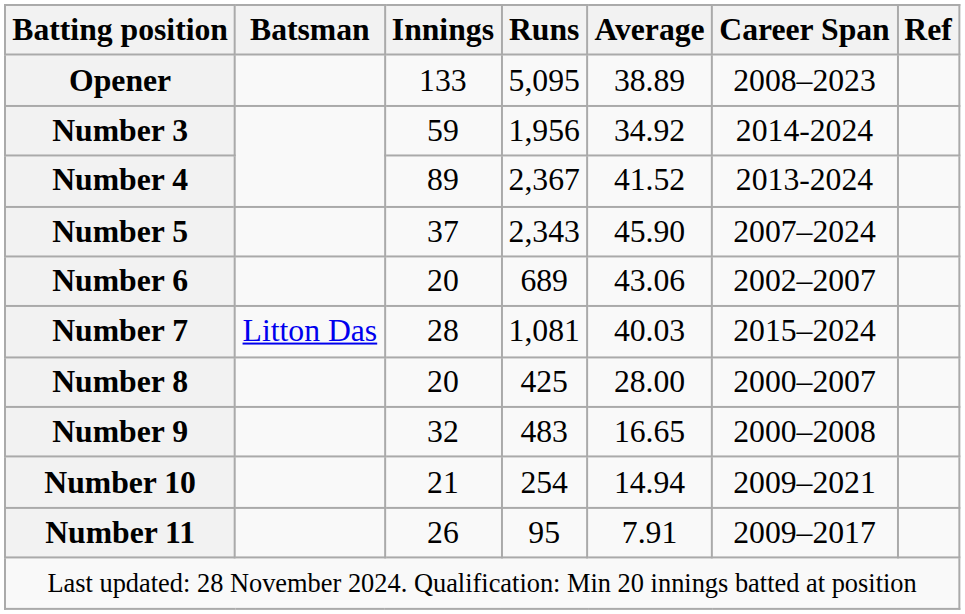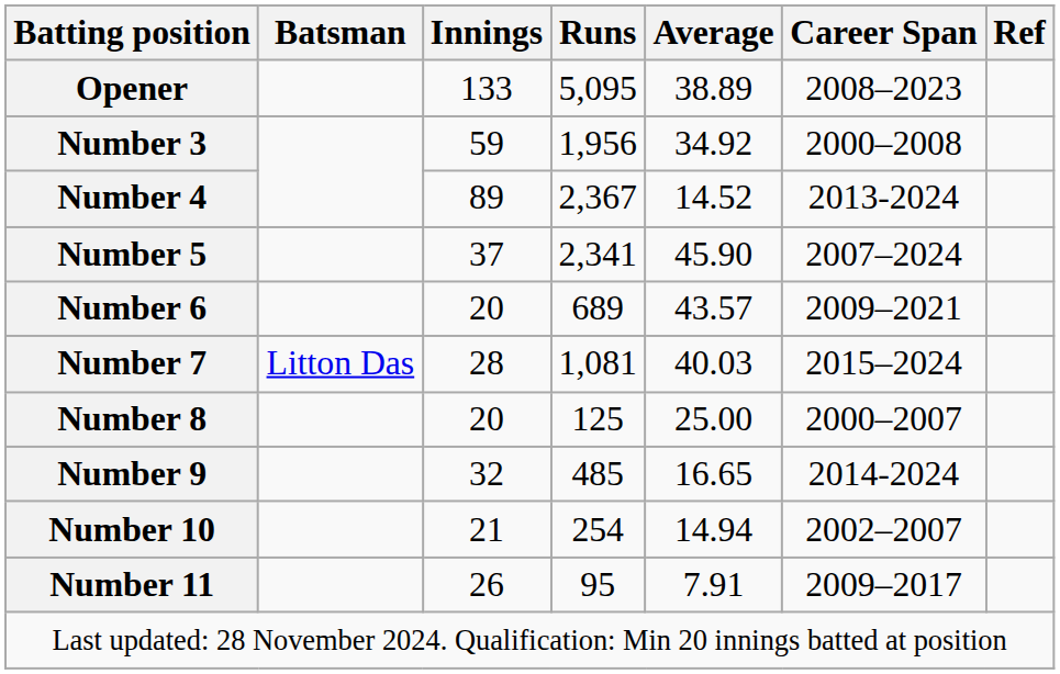Number 3 | Career Span: 2014-2024 -> 2000–2008
Number 4 | Average: 41.52 -> 14.52
Number 5 | Runs: 2,343 -> 2,341
Number 6 | Average: 43.06 -> 43.57
Number 6 | Career Span: 2002–2007 -> 2009–2021
Number 8 | Runs: 425 -> 125
Number 8 | Average: 28.00 -> 25.00
Number 9 | Runs: 483 -> 485
Number 9 | Career Span: 2000–2008 -> 2014-2024
Number 10 | Career Span: 2009–2021 -> 2002–2007
